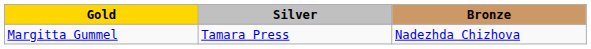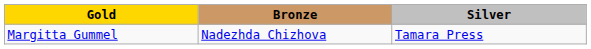columns swapped: Silver <-> Bronze
